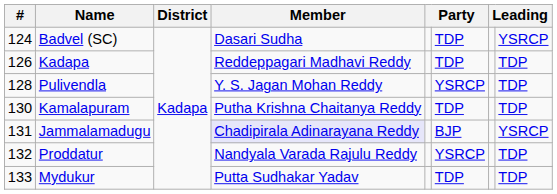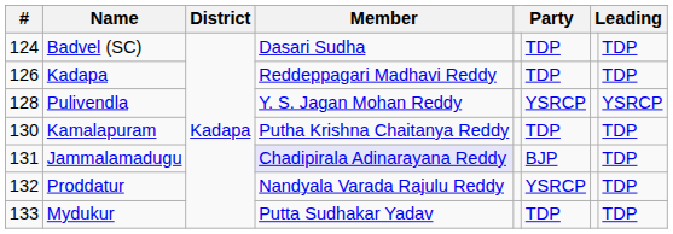Badvel (SC) | column 8: YSRCP -> TDP
Pulivendla | column 8: TDP -> YSRCP
Jammalamadugu | column 8: YSRCP -> TDP
